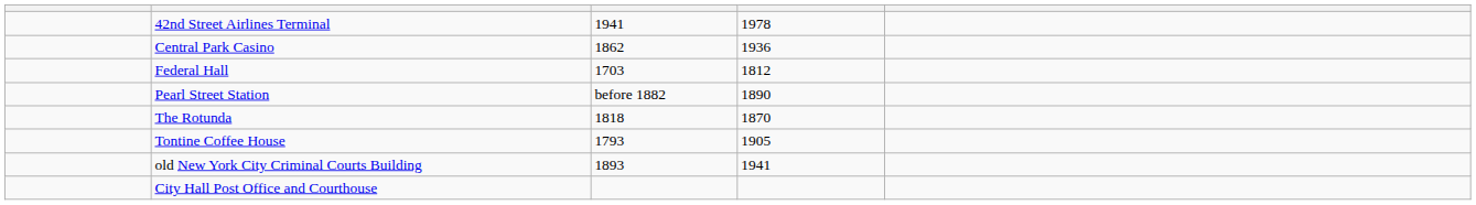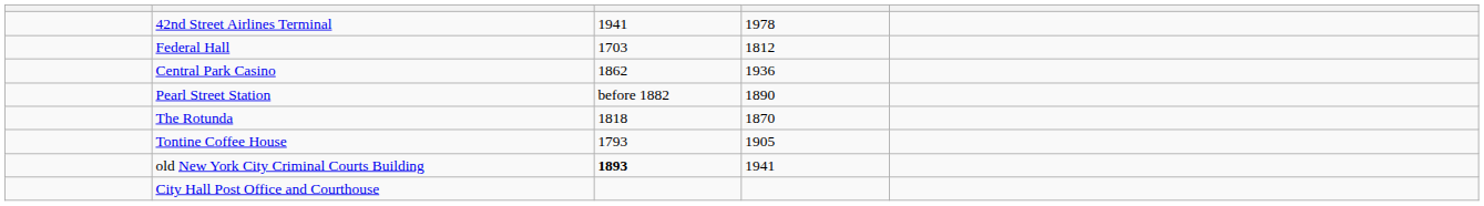rows swapped: Central Park Casino <-> Federal Hall
old New York City Criminal Courts Building | column 3: normal -> bold
